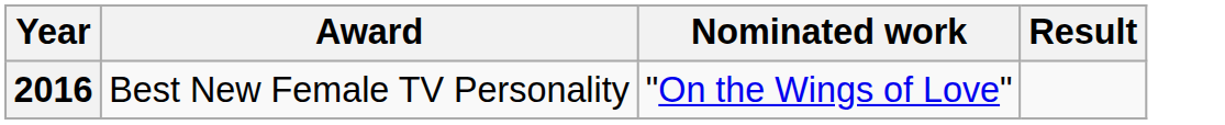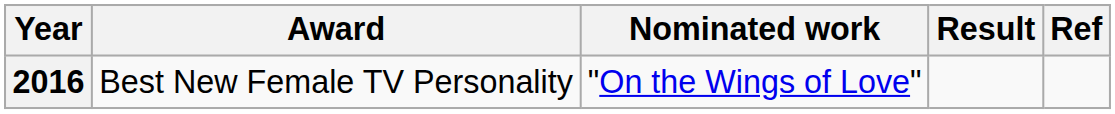+ column: Ref
